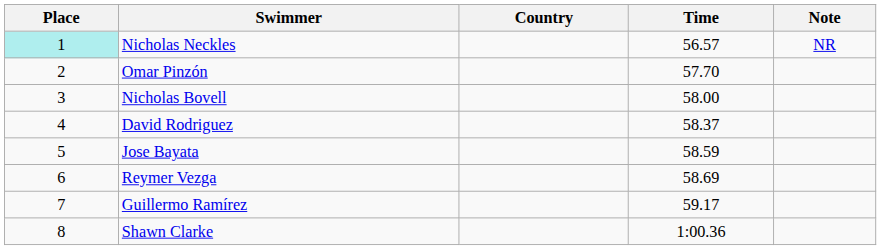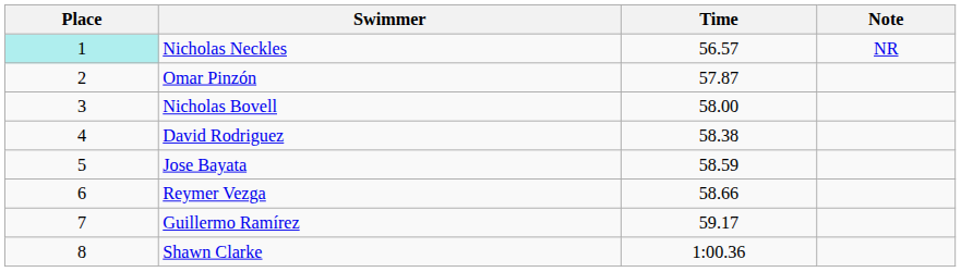- column: Country
Omar Pinzón | Time: 57.70 -> 57.87
David Rodriguez | Time: 58.37 -> 58.38
Reymer Vezga | Time: 58.69 -> 58.66
